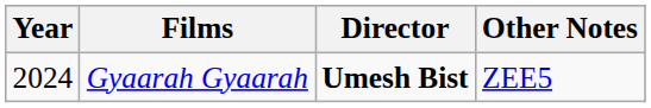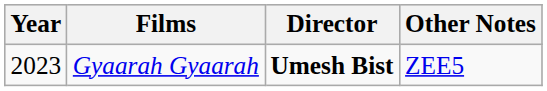Gyaarah Gyaarah | Year: 2024 -> 2023
